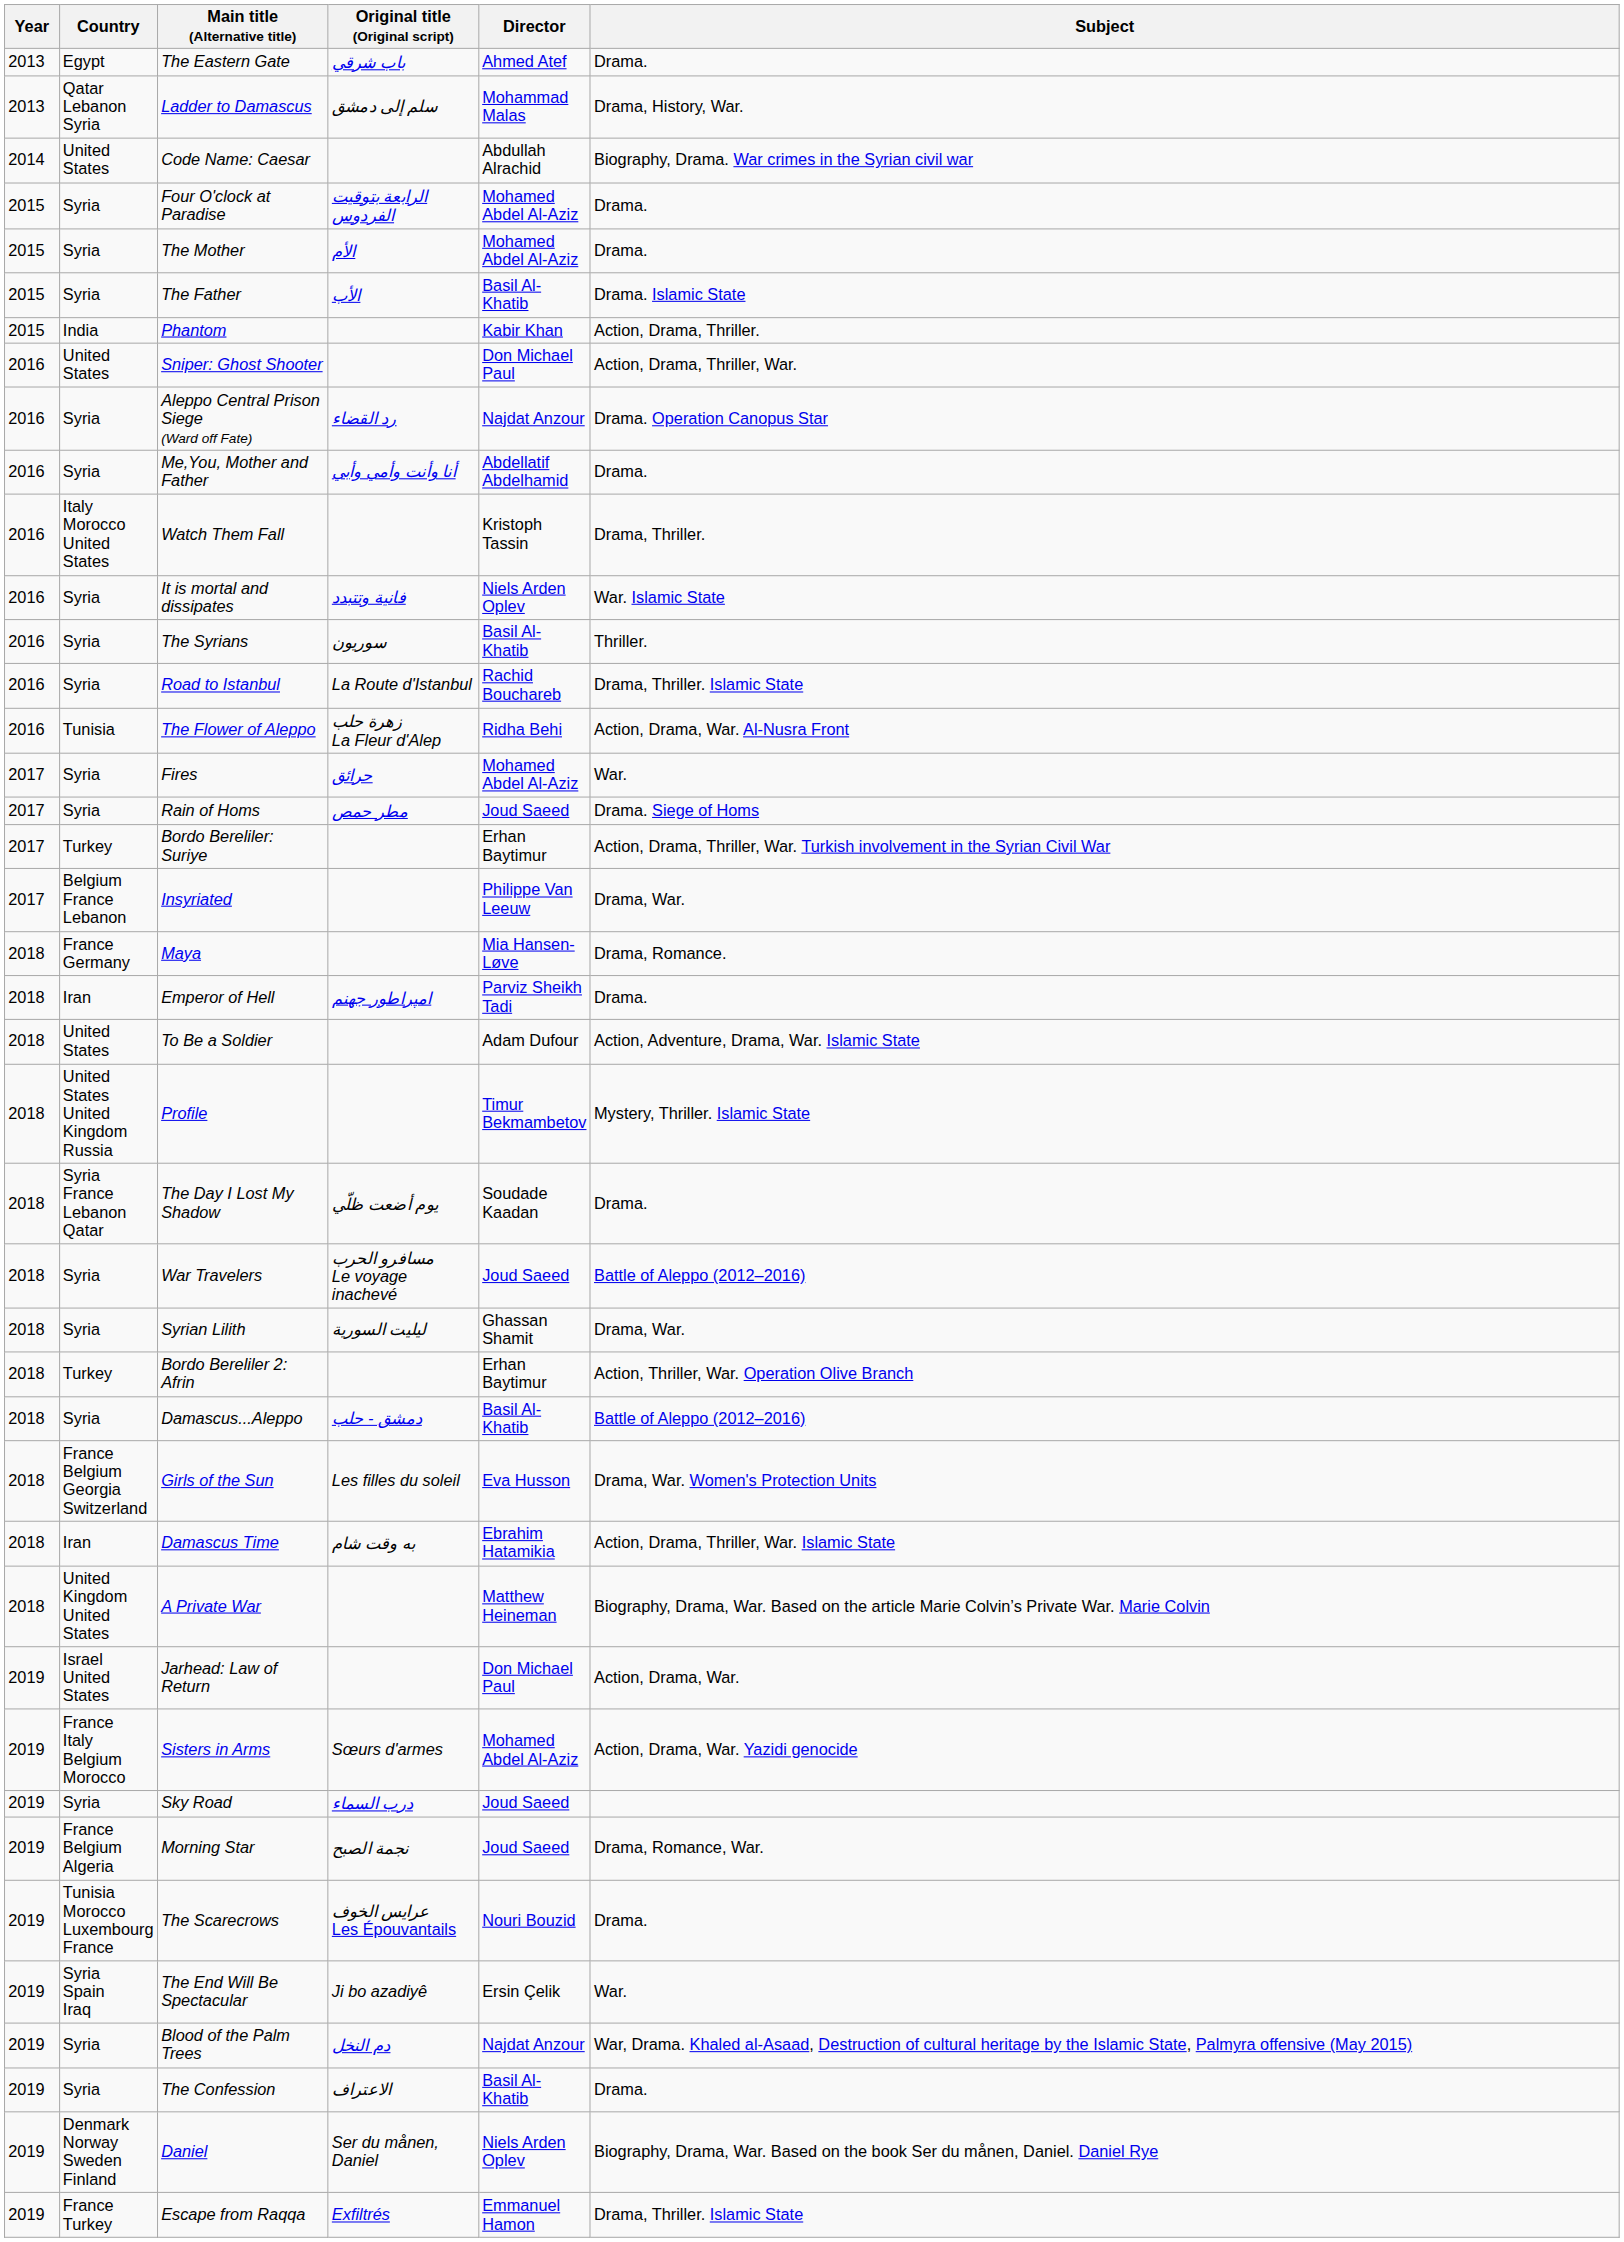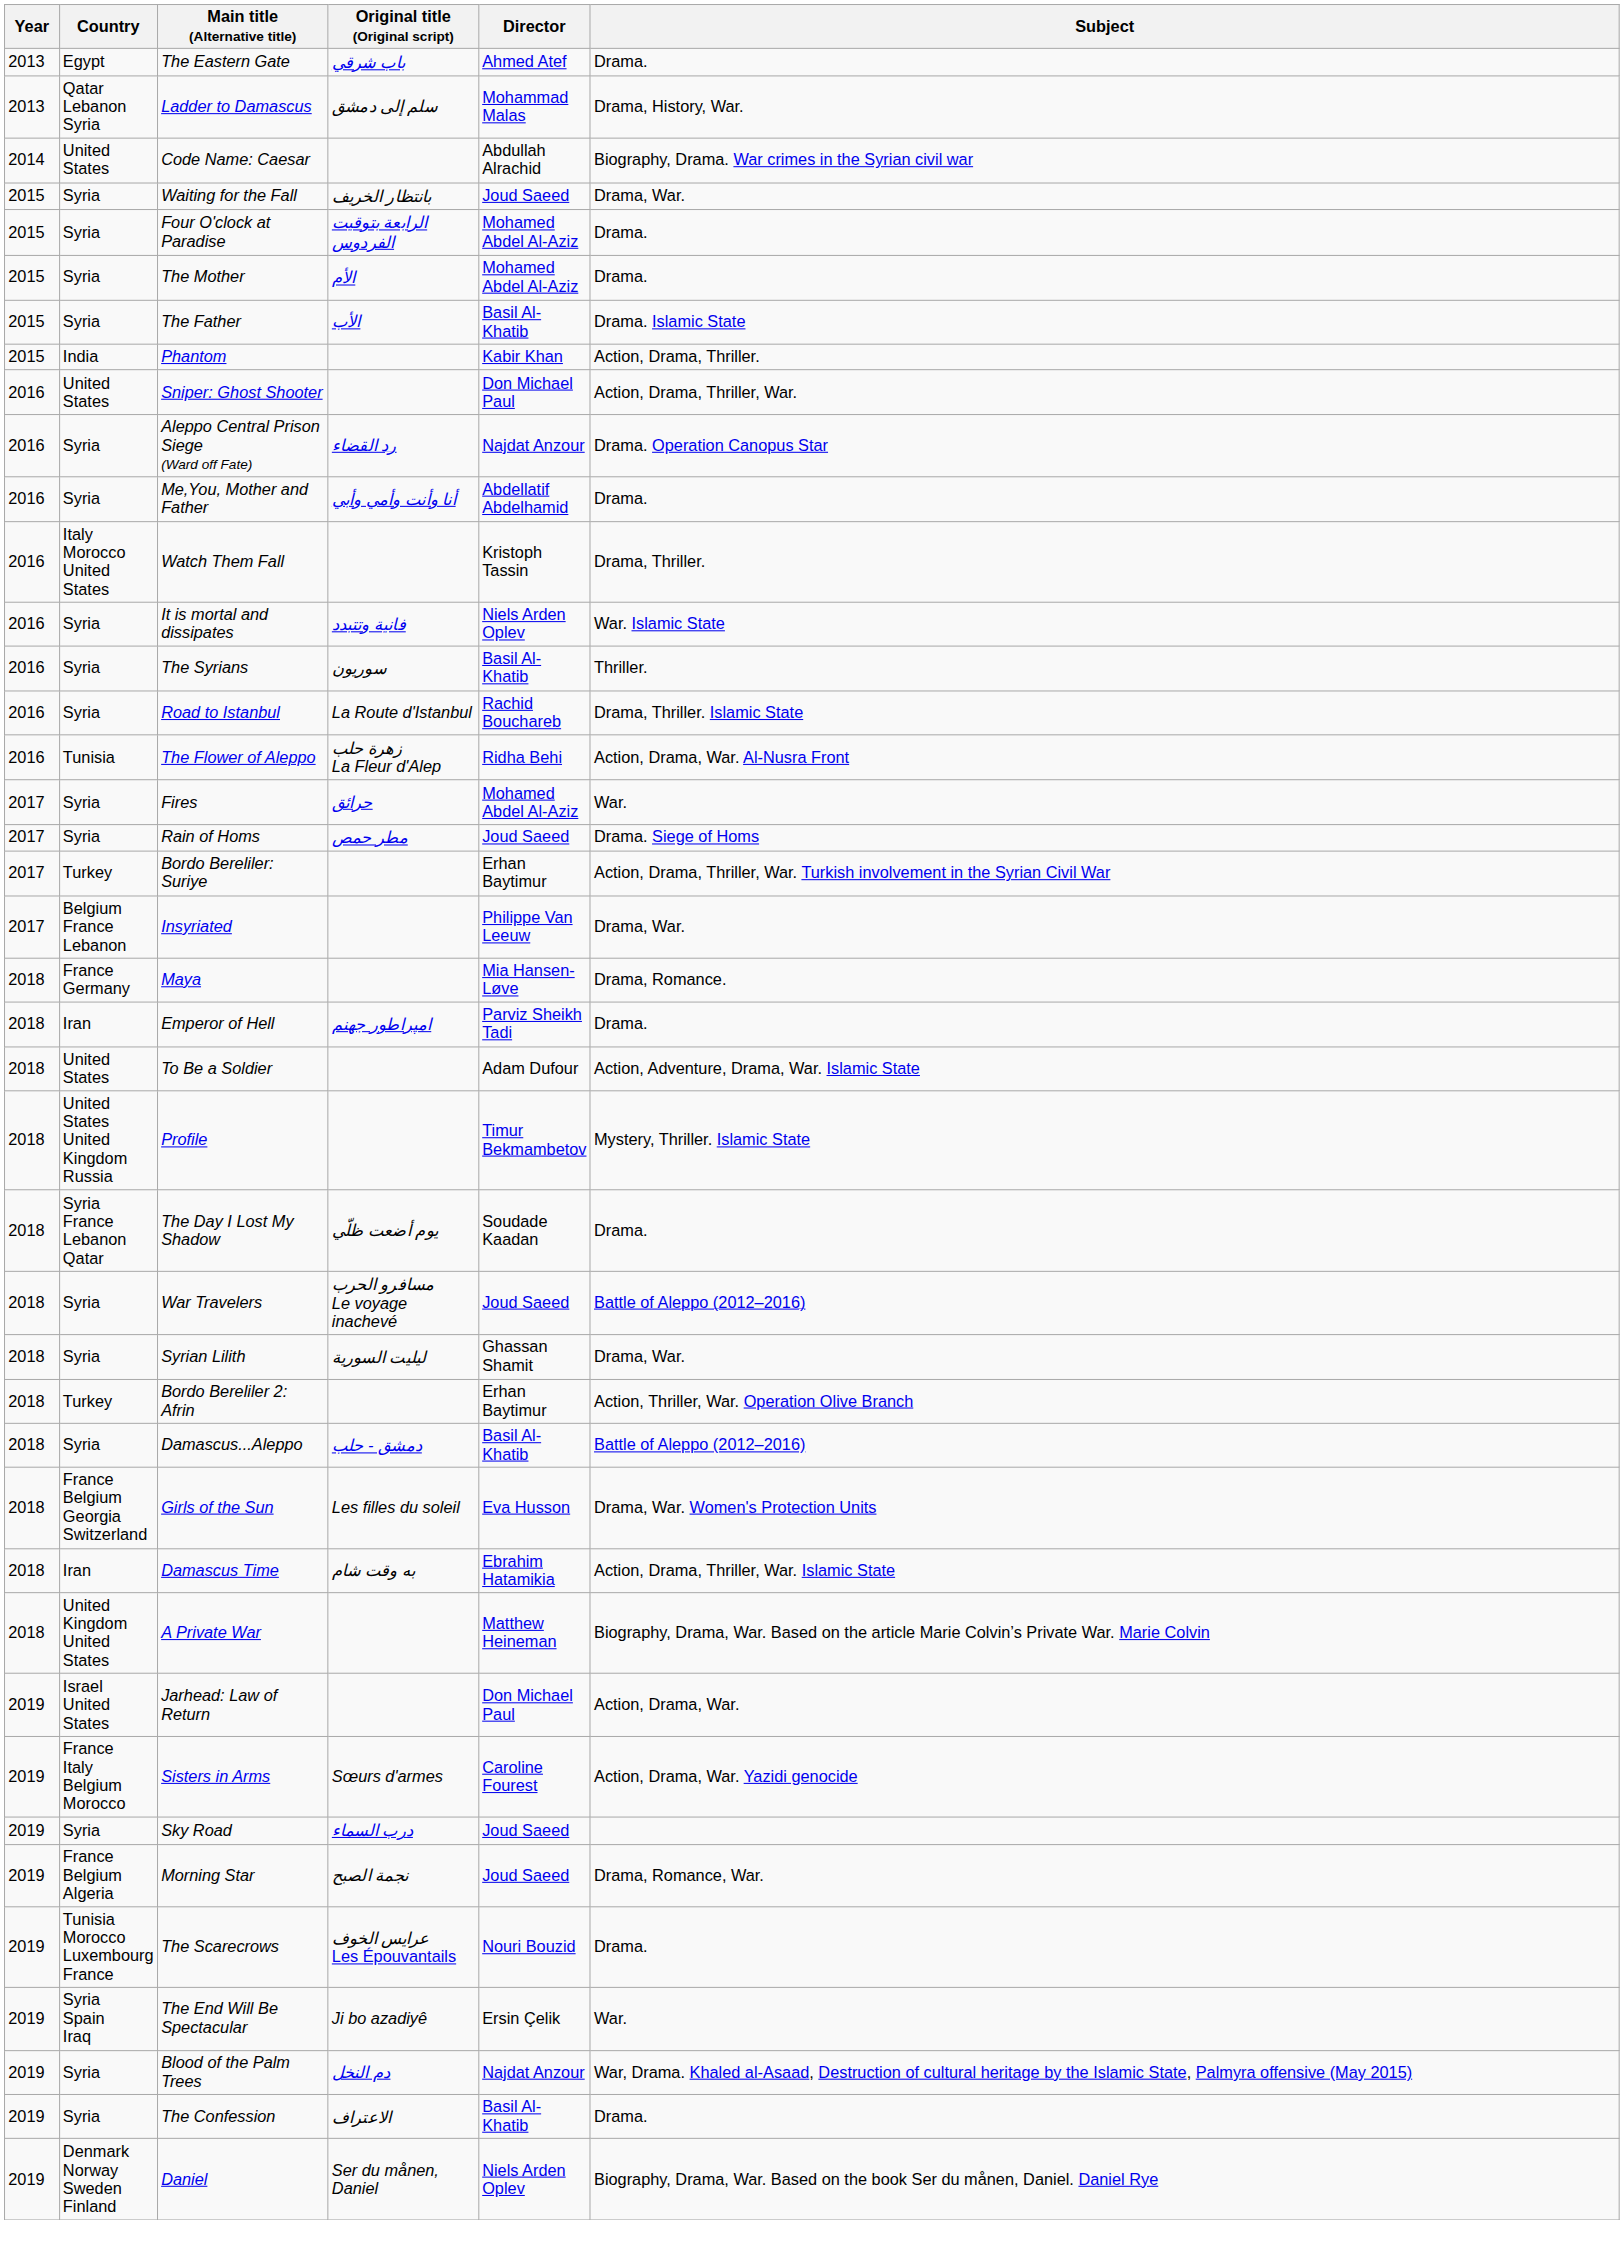+ row: 2015 | Syria | Waiting for the Fall | بانتظار الخريف | Joud Saeed | Drama, War.
Sisters in Arms | Director: Mohamed Abdel Al-Aziz -> Caroline Fourest
- row: 2019 | France Turkey | Escape from Raqqa | Exfiltrés | Emmanuel Hamon | Drama, Thriller. Islamic State
